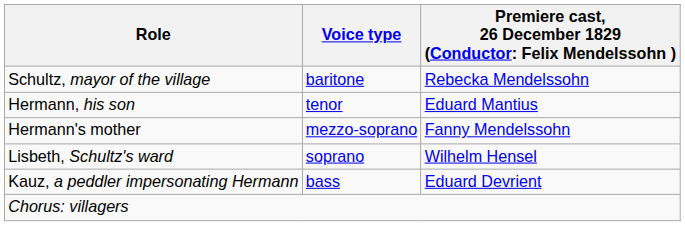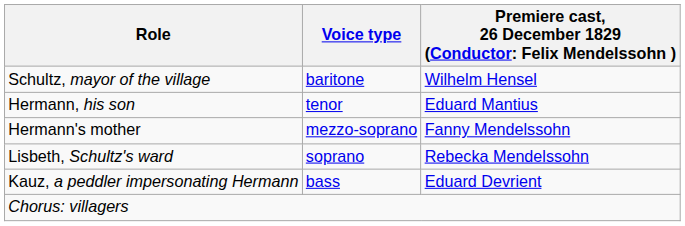Schultz, mayor of the village | column 3: Rebecka Mendelssohn -> Wilhelm Hensel
Lisbeth, Schultz's ward | column 3: Wilhelm Hensel -> Rebecka Mendelssohn
